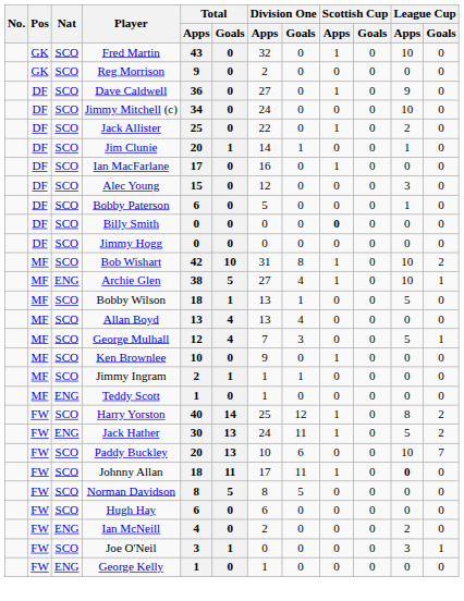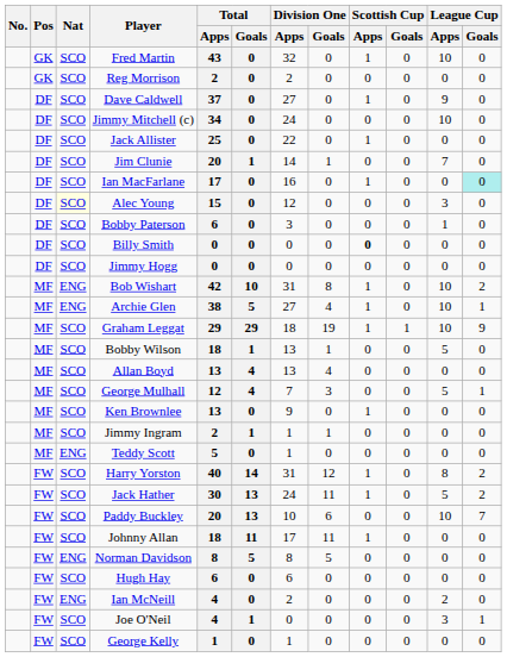Reg Morrison | Total / Apps: 9 -> 2
Dave Caldwell | Total / Apps: 36 -> 37
Jack Allister | League Cup / Apps: 2 -> 0
Jim Clunie | League Cup / Apps: 1 -> 7
Ian MacFarlane | League Cup / Goals: no background -> paleturquoise background
Alec Young | Nat: no background -> lightyellow background
Bobby Paterson | Division One / Apps: 5 -> 3
Bob Wishart | Nat: SCO -> ENG
+ row: MF | SCO | Graham Leggat | 29 | 29 | 18 | 19 | 1 | 1 | 10 | 9
Ken Brownlee | Total / Apps: 10 -> 13
Teddy Scott | Total / Apps: 1 -> 5
Harry Yorston | Division One / Apps: 25 -> 31
Jack Hather | Nat: ENG -> SCO
Johnny Allan | League Cup / Apps: bold -> normal
Norman Davidson | Nat: SCO -> ENG
Joe O'Neil | Total / Apps: 3 -> 4
George Kelly | Nat: ENG -> SCO
